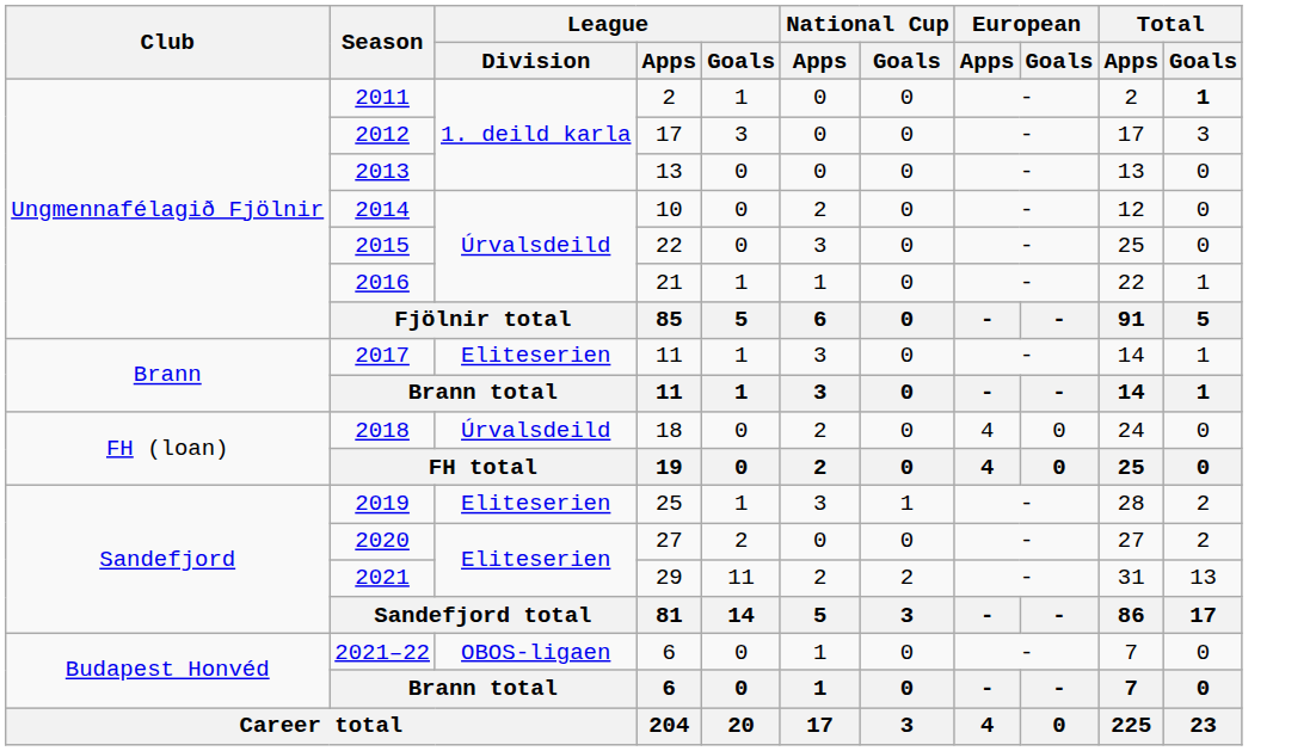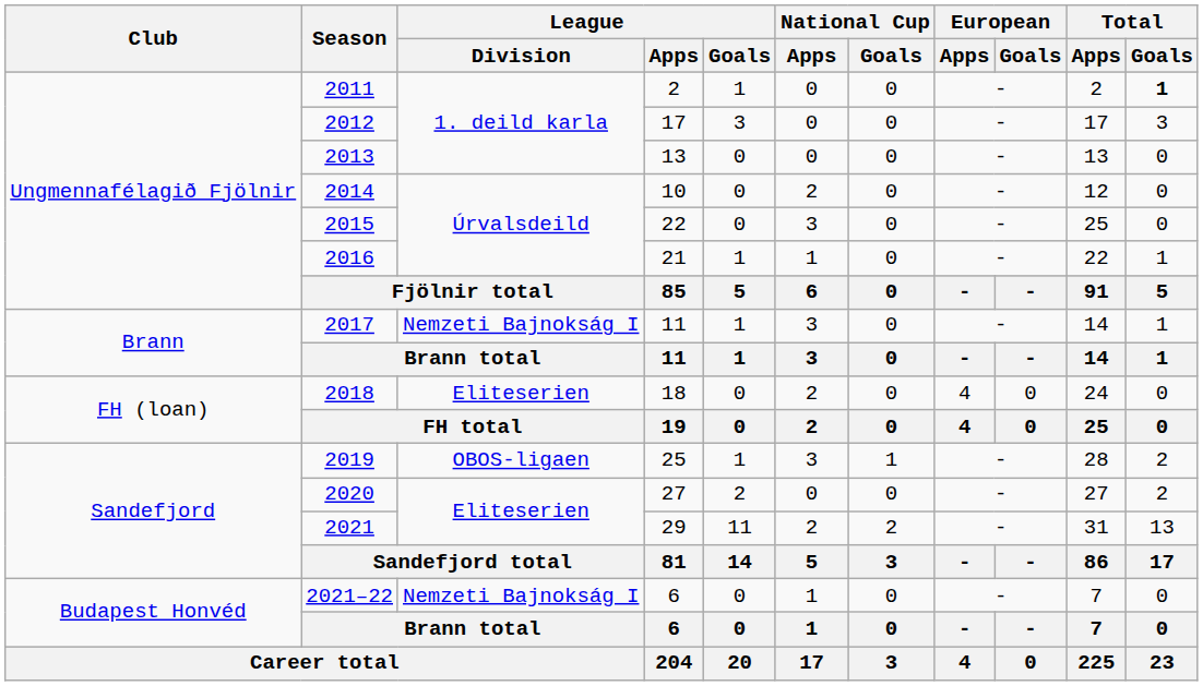2017 | League / Division: Eliteserien -> Nemzeti Bajnokság I
2018 | League / Division: Úrvalsdeild -> Eliteserien
2019 | League / Division: Eliteserien -> OBOS-ligaen
2021–22 | League / Division: OBOS-ligaen -> Nemzeti Bajnokság I
